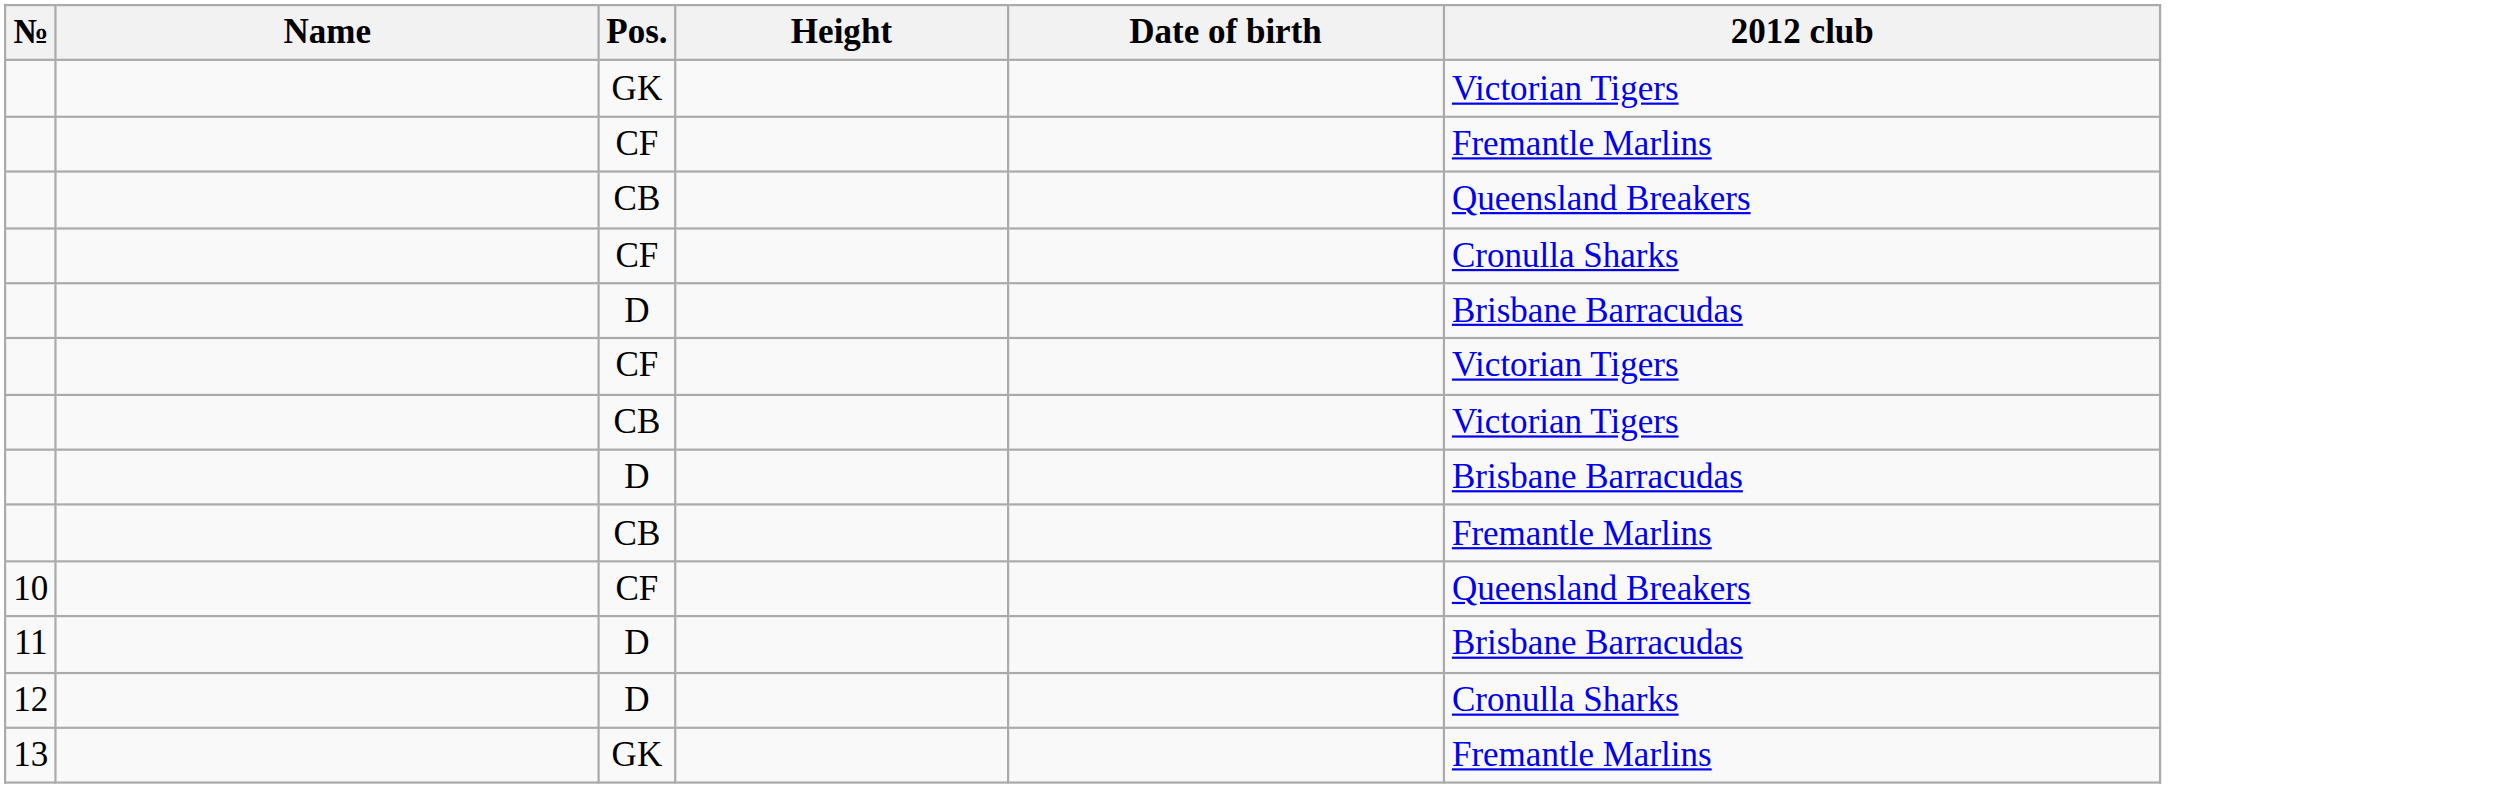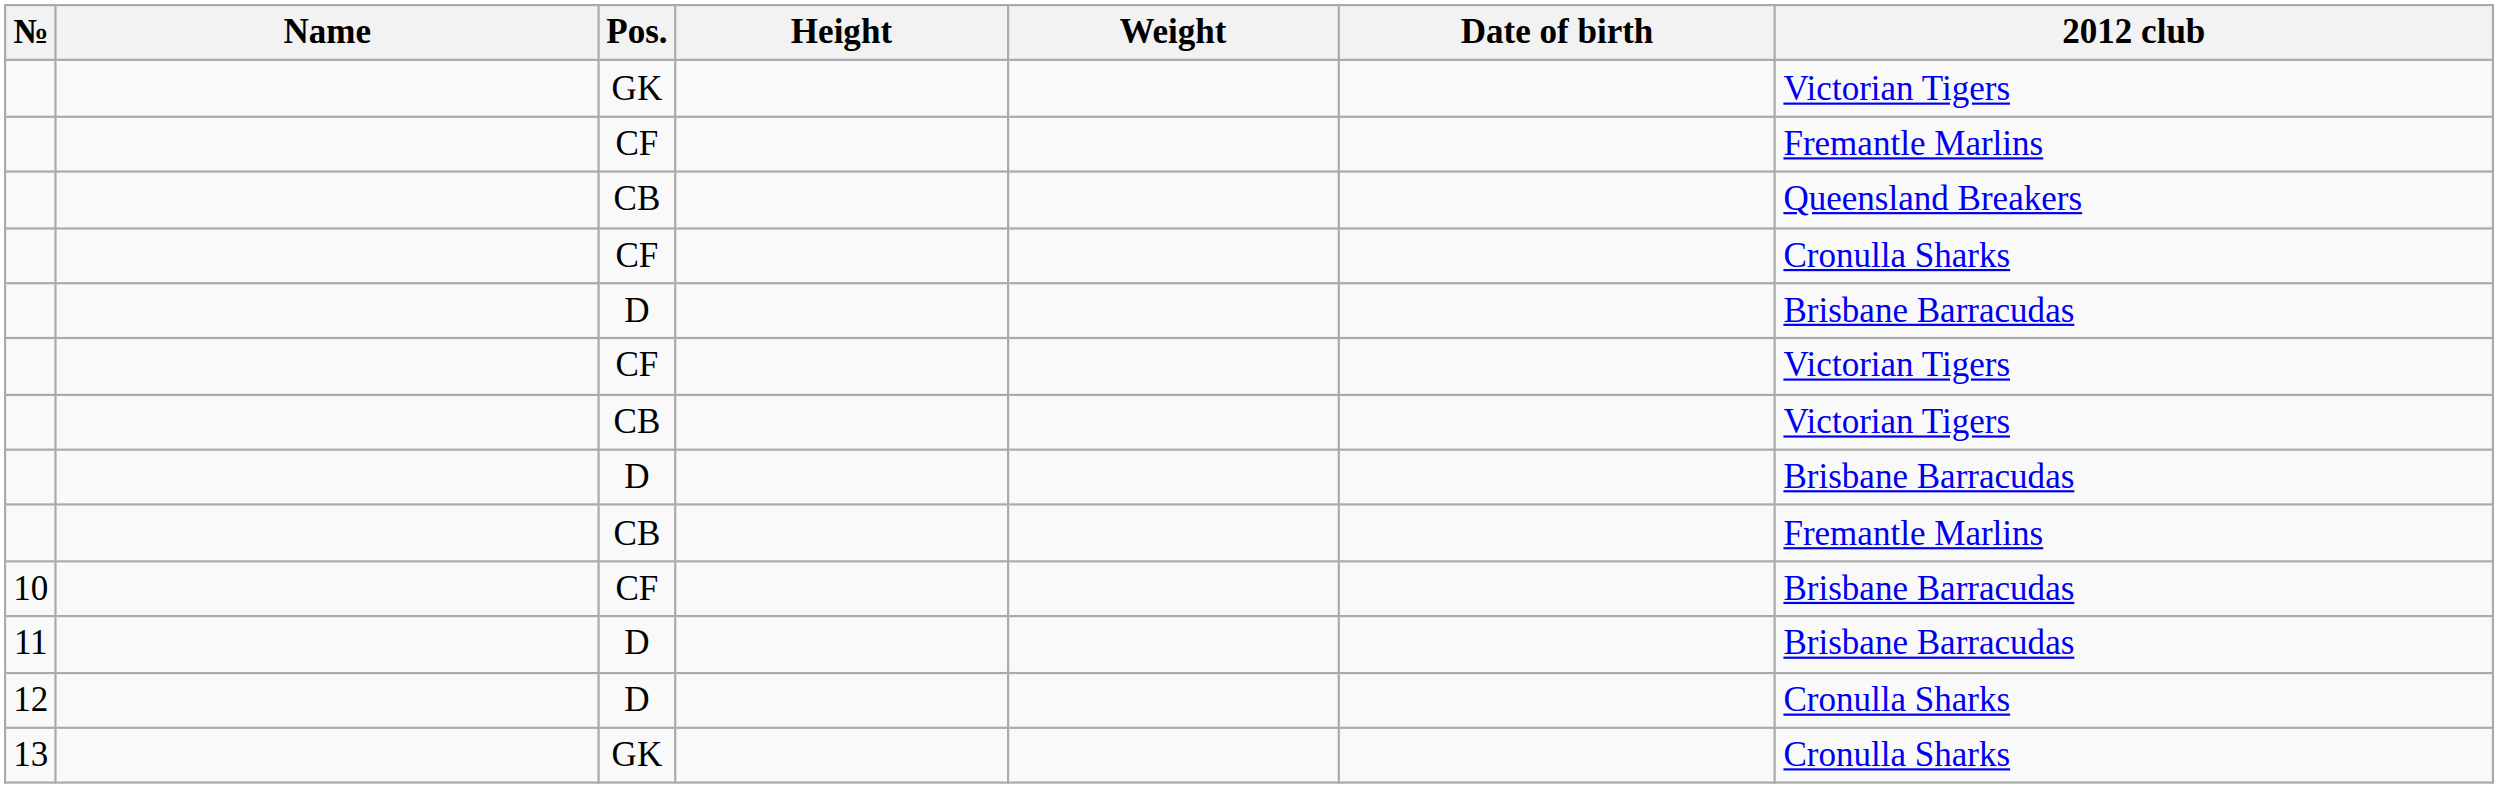+ column: Weight
10 | 2012 club: Queensland Breakers -> Brisbane Barracudas
13 | 2012 club: Fremantle Marlins -> Cronulla Sharks
